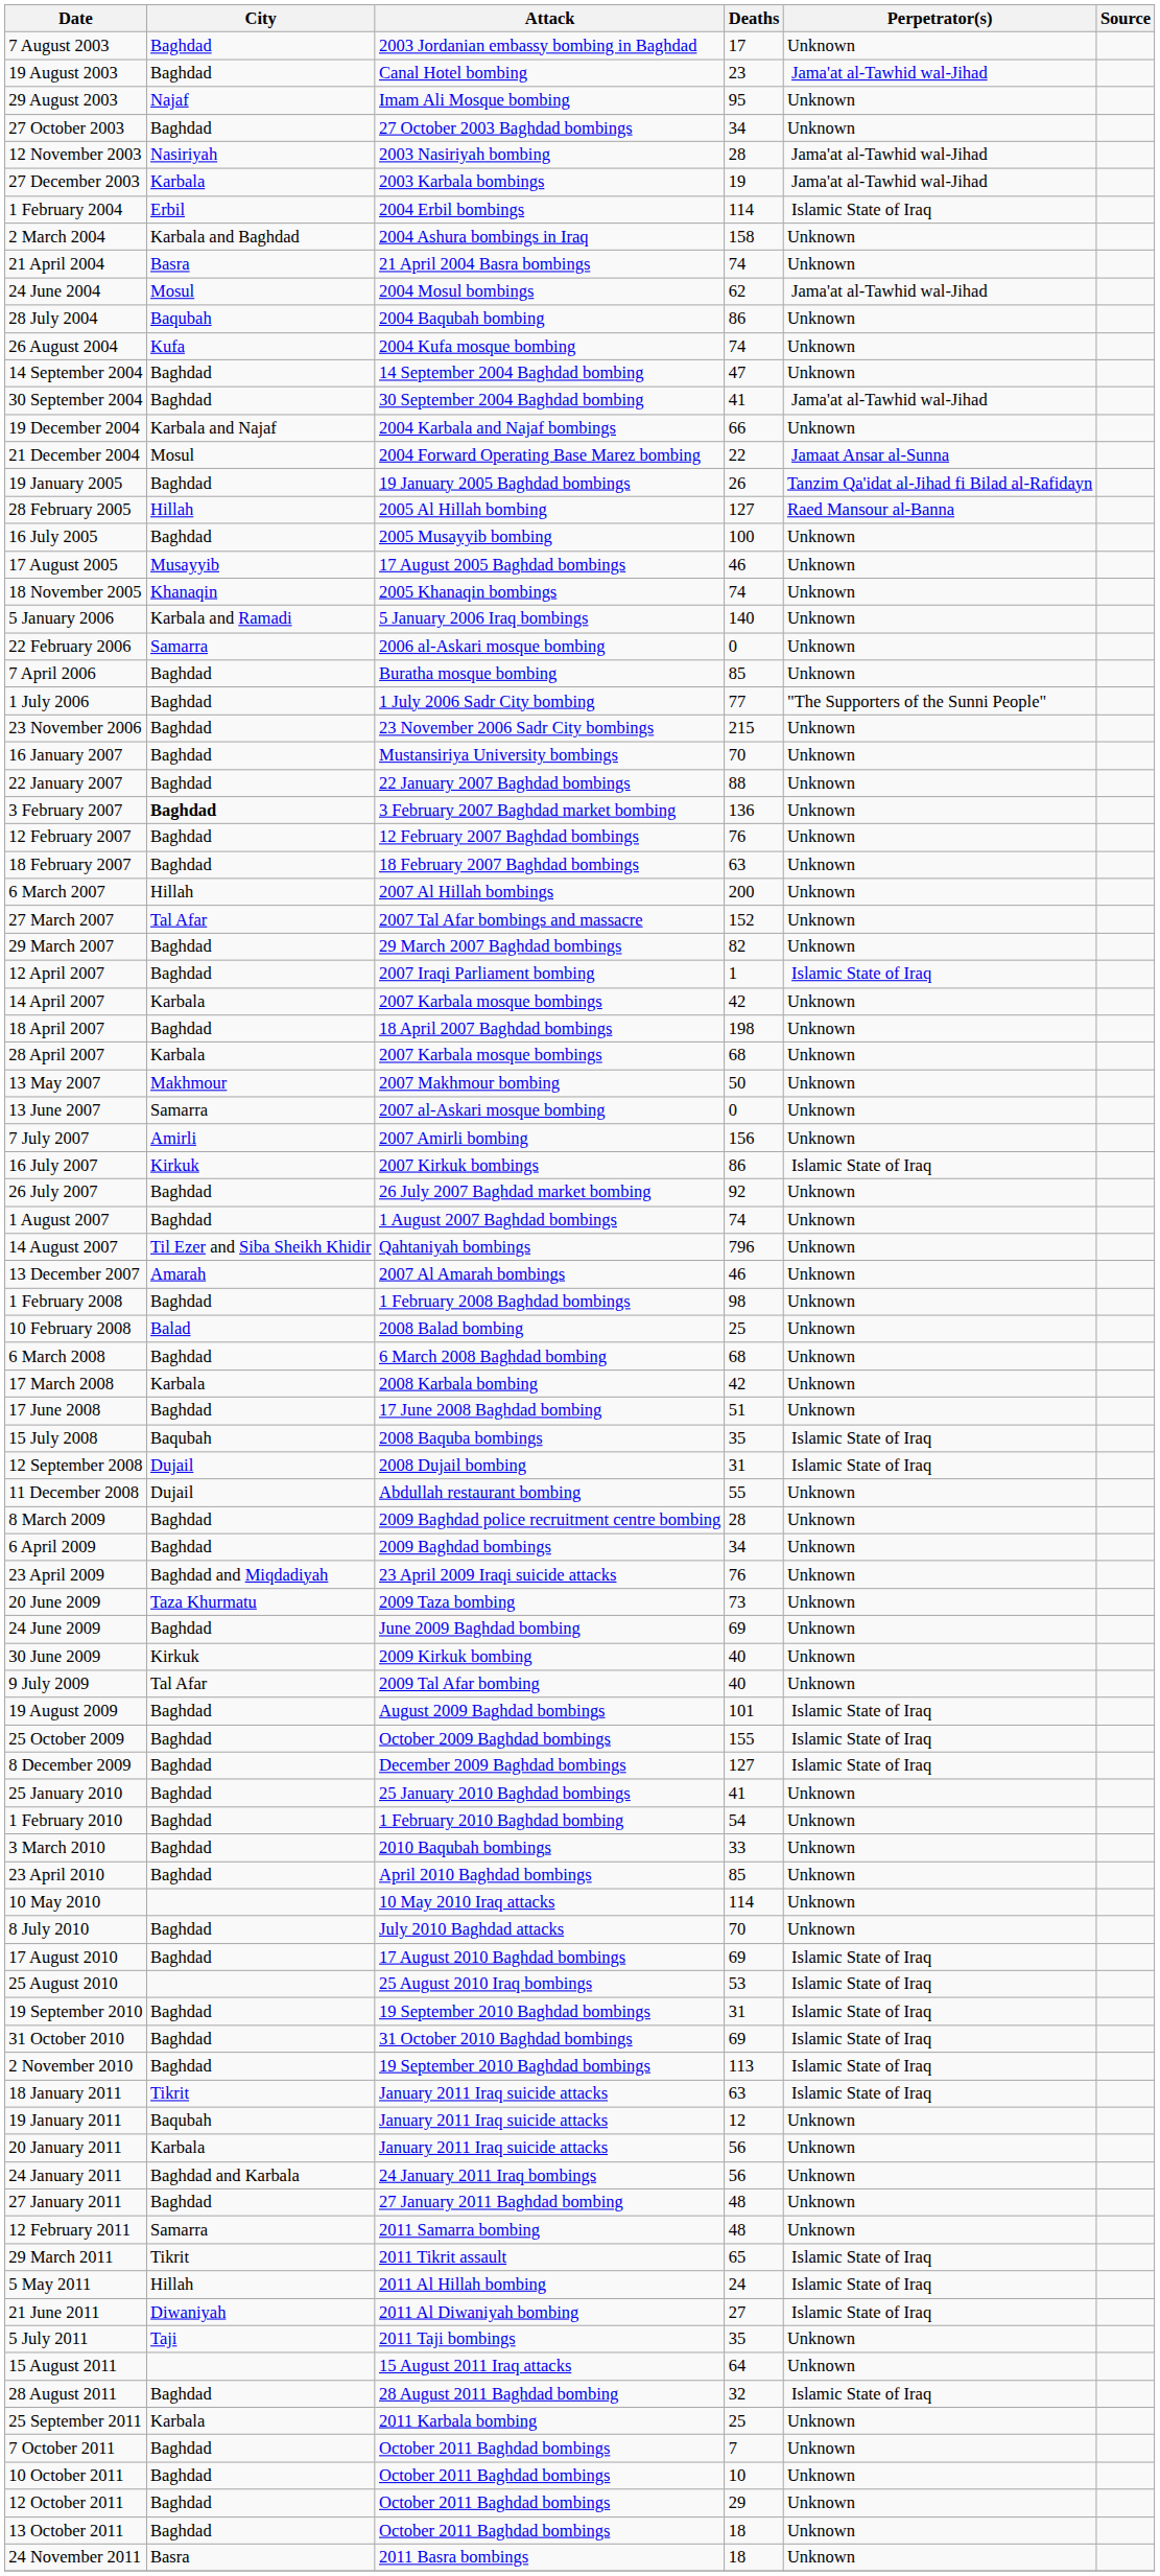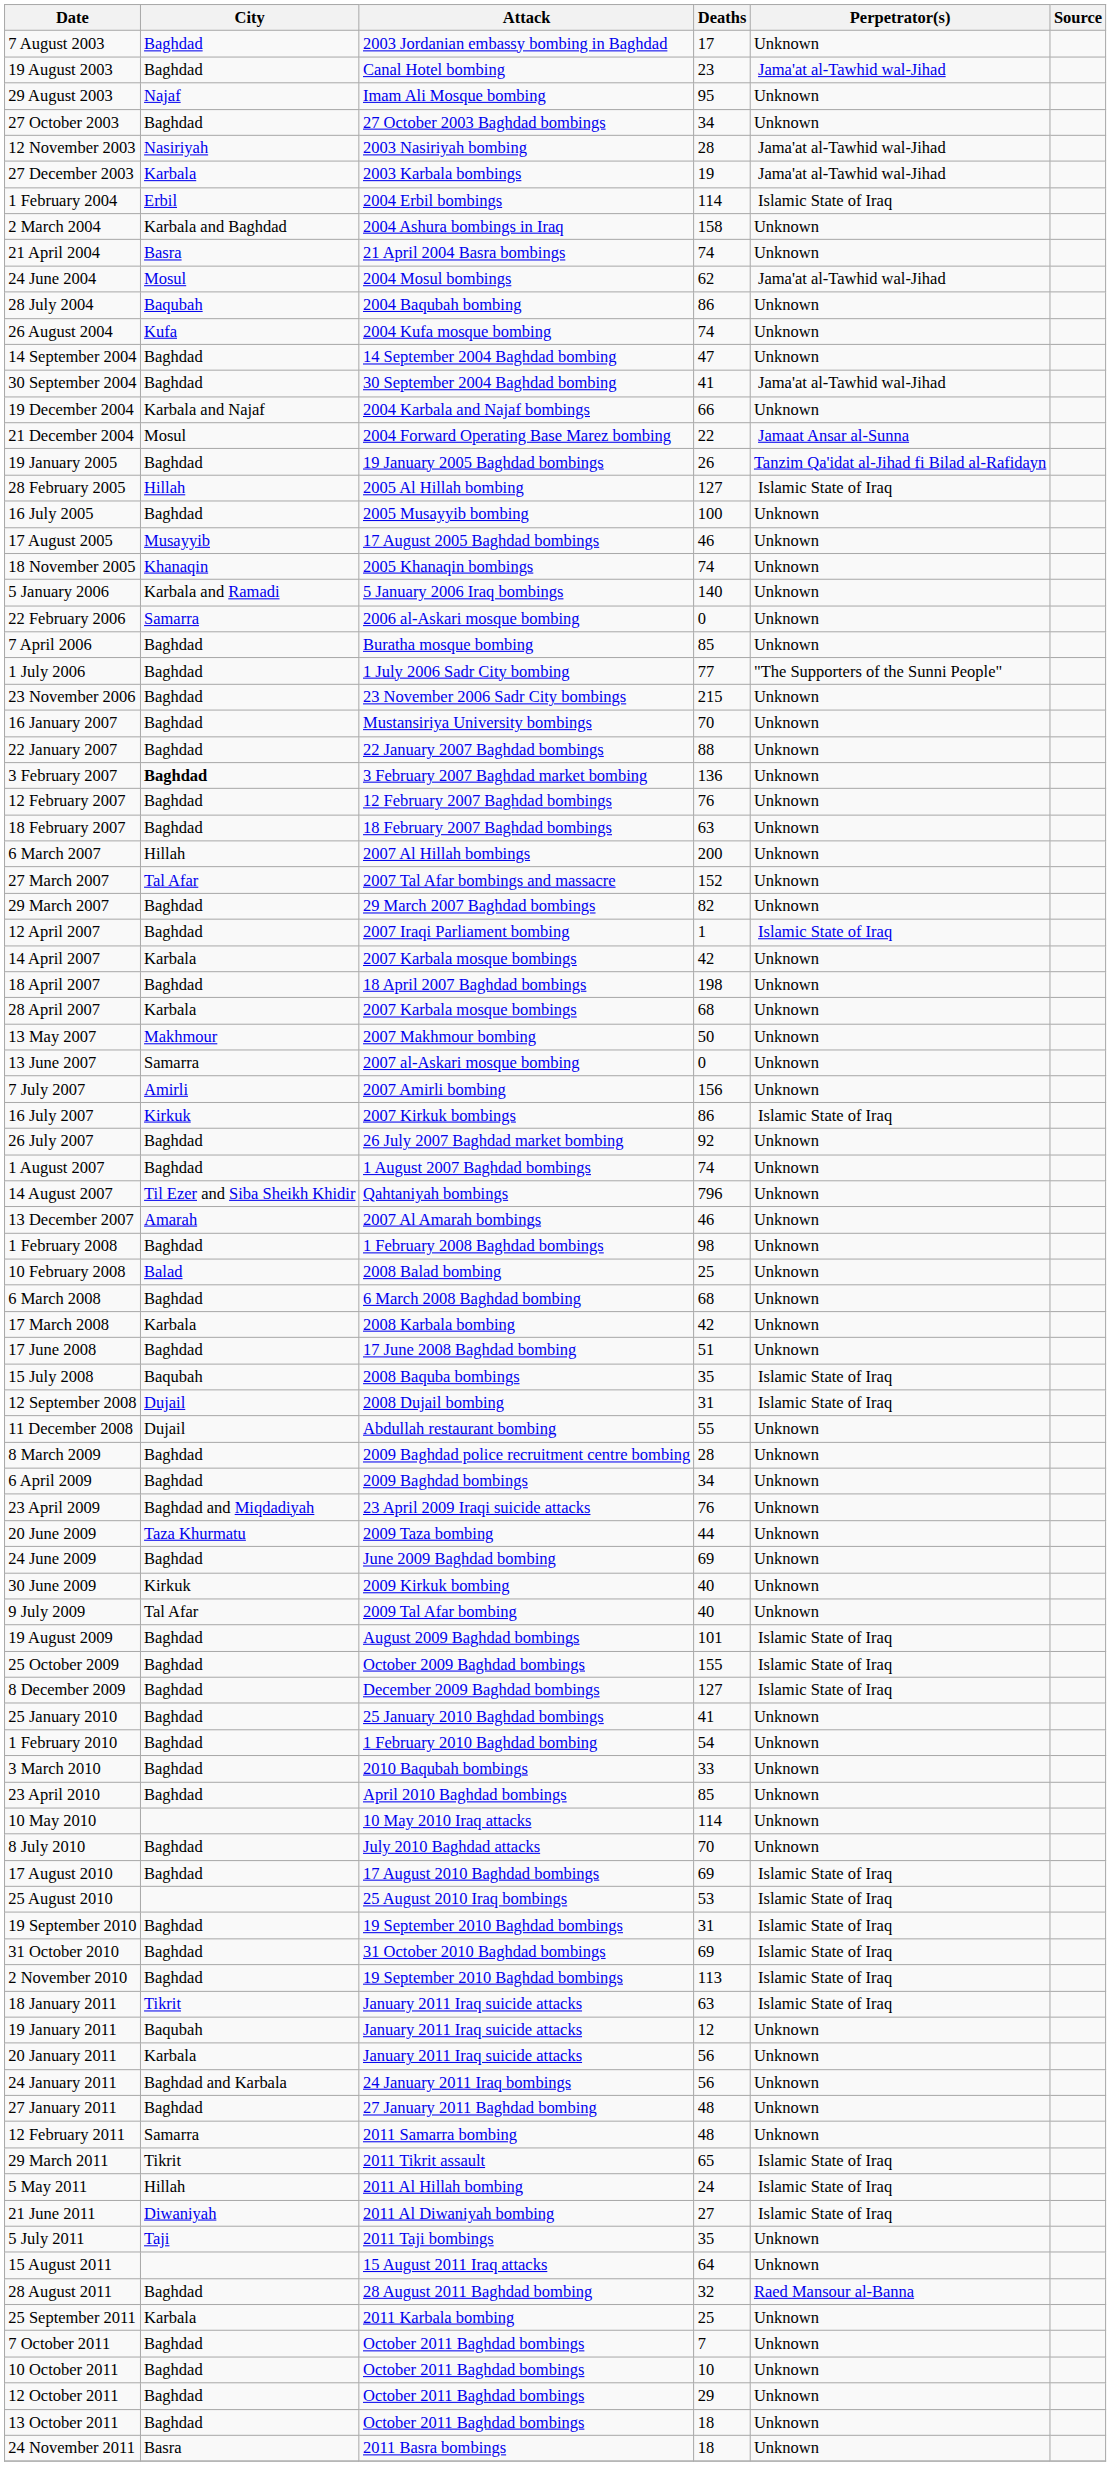28 February 2005 | Perpetrator(s): Raed Mansour al-Banna -> Islamic State of Iraq
20 June 2009 | Deaths: 73 -> 44
28 August 2011 | Perpetrator(s): Islamic State of Iraq -> Raed Mansour al-Banna
